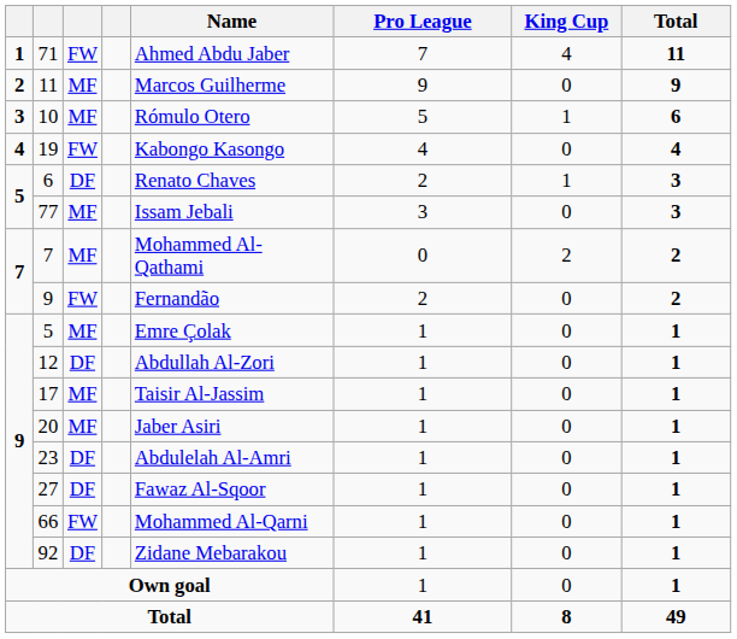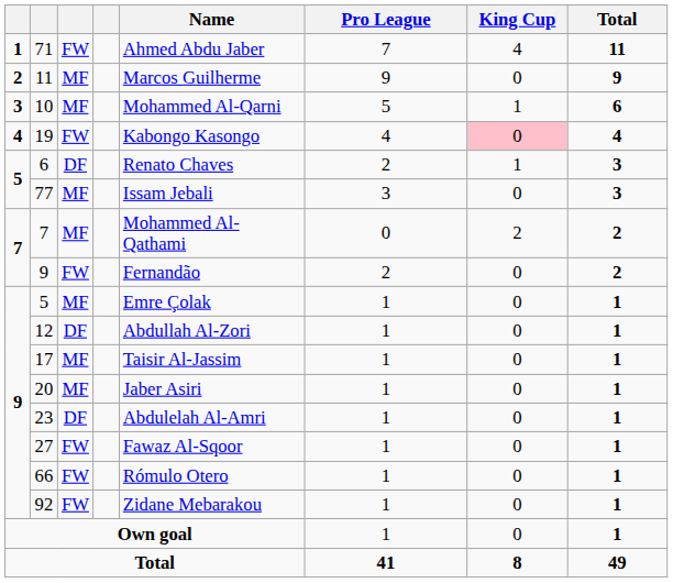10 | Name: Rómulo Otero -> Mohammed Al-Qarni
19 | King Cup: no background -> pink background
27 | column 3: DF -> FW
66 | Name: Mohammed Al-Qarni -> Rómulo Otero
92 | column 3: DF -> FW
